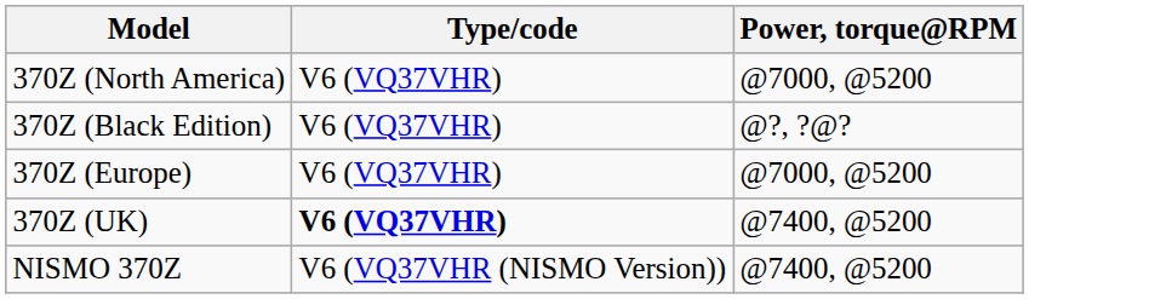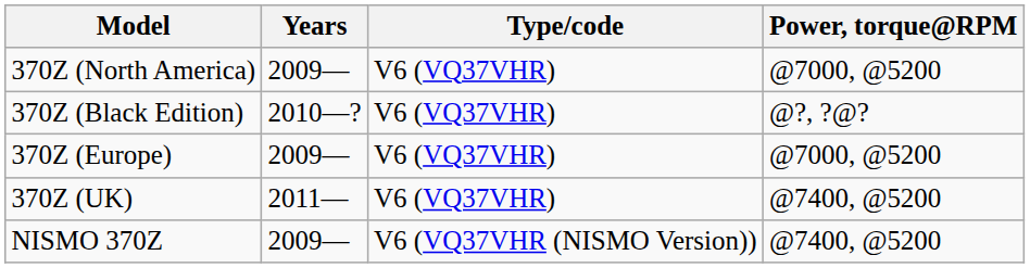+ column: Years | 2009— | 2010—? | 2009— | 2011— | 2009—
370Z (UK) | Type/code: bold -> normal
